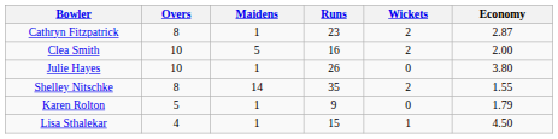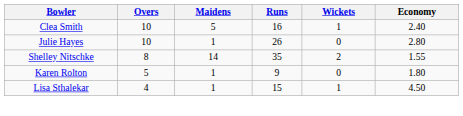- row: Cathryn Fitzpatrick | 8 | 1 | 23 | 2 | 2.87
Clea Smith | Wickets: 2 -> 1
Clea Smith | Economy: 2.00 -> 2.40
Julie Hayes | Economy: 3.80 -> 2.80
Karen Rolton | Economy: 1.79 -> 1.80
